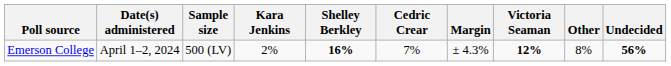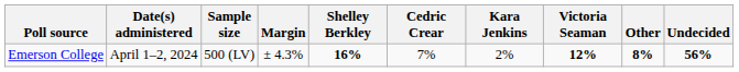columns swapped: Margin <-> Kara Jenkins
Emerson College | Other: normal -> bold
